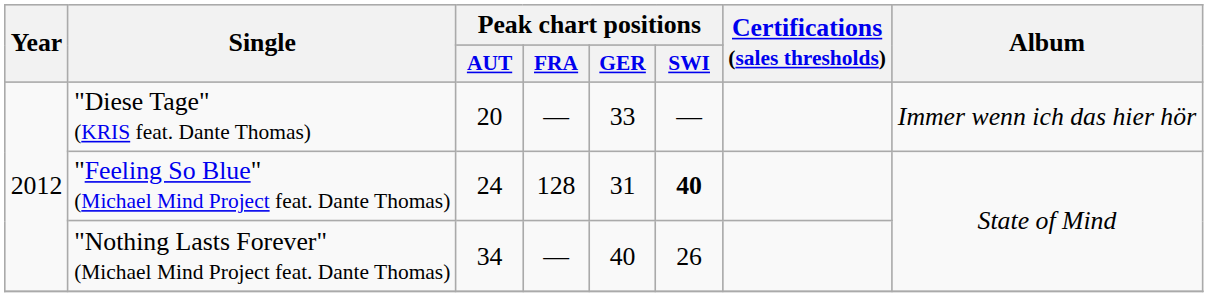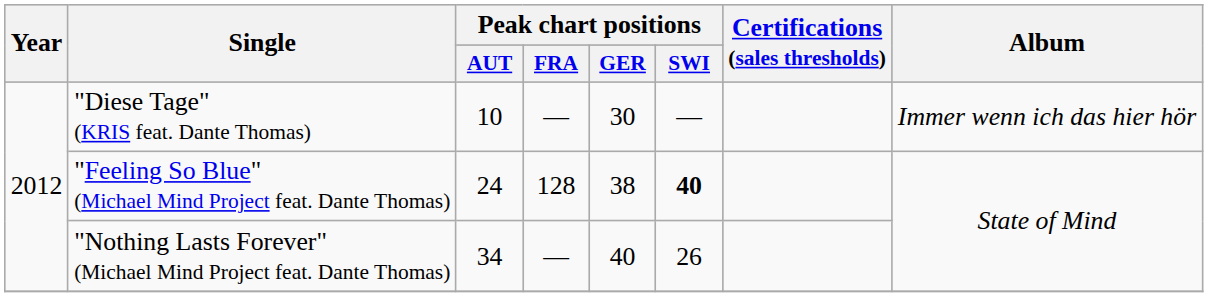"Diese Tage" (KRIS feat. Dante Thomas) | Peak chart positions / AUT: 20 -> 10
"Diese Tage" (KRIS feat. Dante Thomas) | Peak chart positions / GER: 33 -> 30
"Feeling So Blue" (Michael Mind Project feat. Dante Thomas) | Peak chart positions / GER: 31 -> 38
